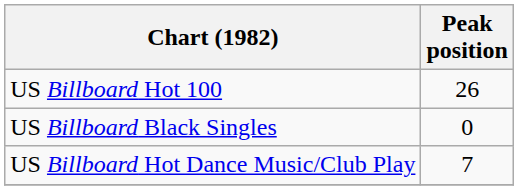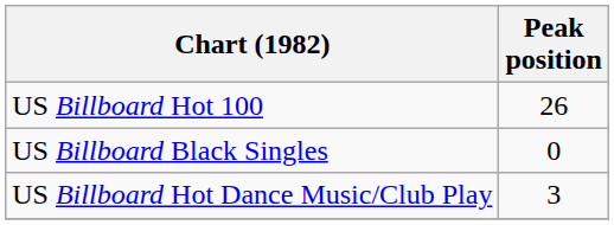US Billboard Hot Dance Music/Club Play | Peak position: 7 -> 3
